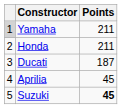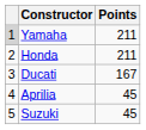Ducati | Points: 187 -> 167
Suzuki | Points: bold -> normal
